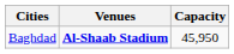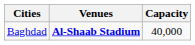Baghdad | Capacity: 45,950 -> 40,000
